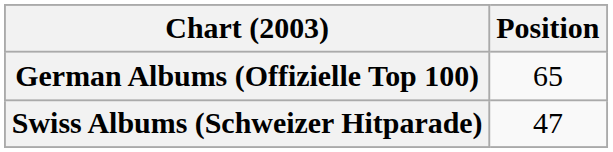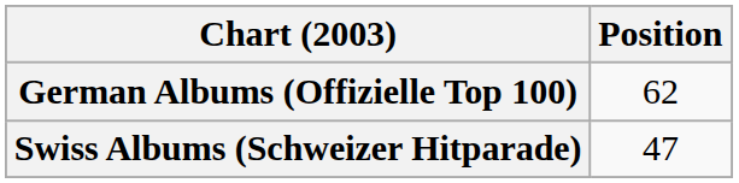German Albums (Offizielle Top 100) | Position: 65 -> 62
